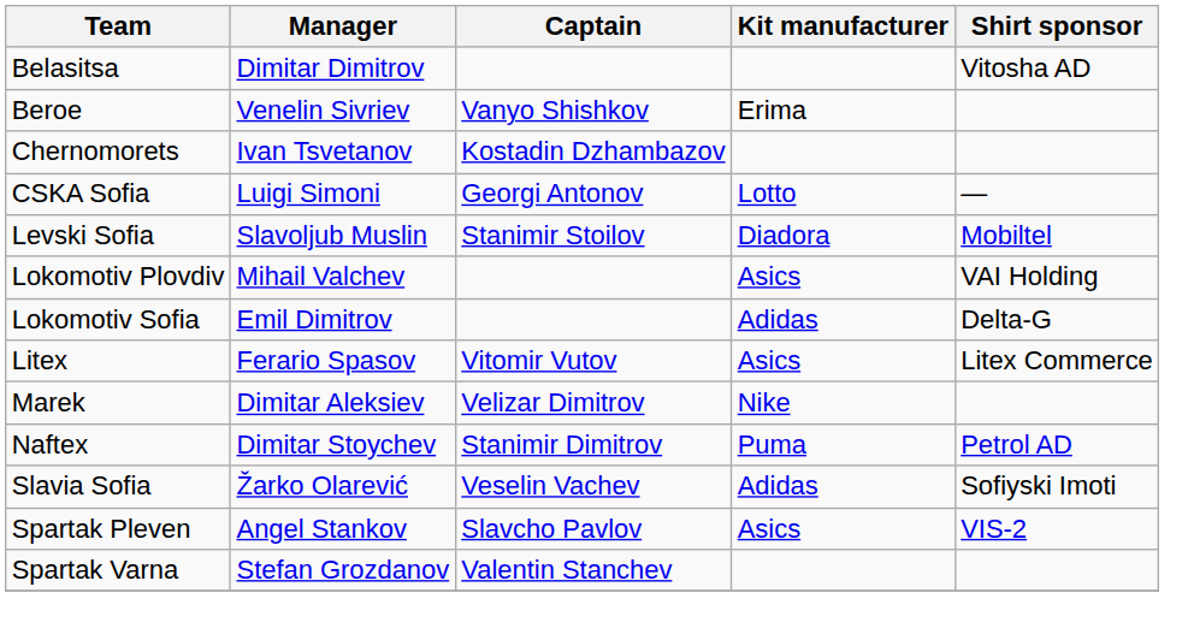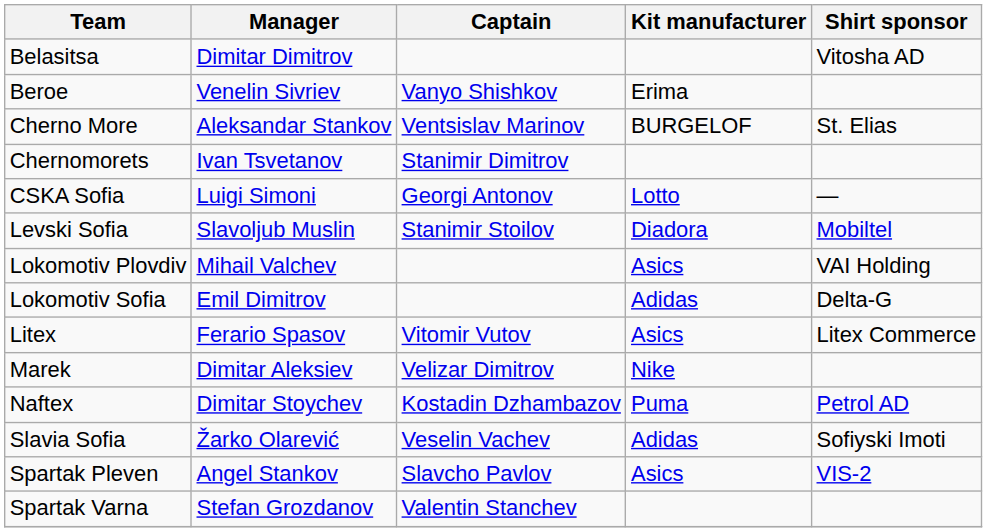+ row: Cherno More | Aleksandar Stankov | Ventsislav Marinov | BURGELOF | St. Elias
Chernomorets | Captain: Kostadin Dzhambazov -> Stanimir Dimitrov
Naftex | Captain: Stanimir Dimitrov -> Kostadin Dzhambazov
